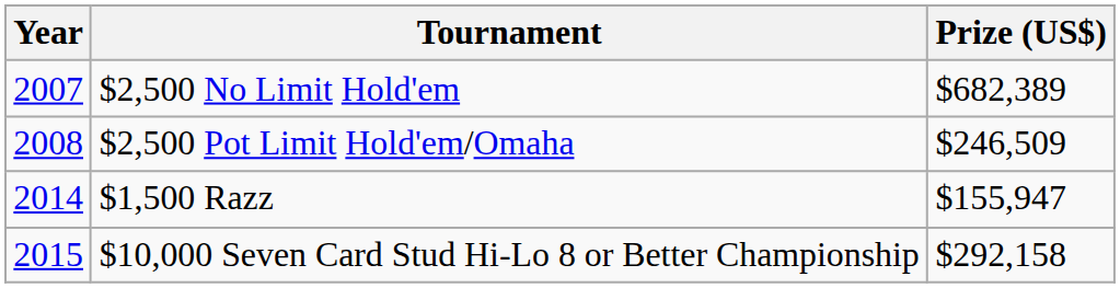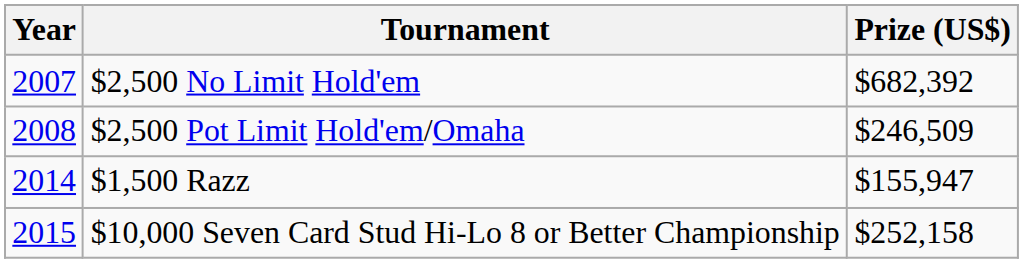$2,500 No Limit Hold'em | Prize (US$): $682,389 -> $682,392
$10,000 Seven Card Stud Hi-Lo 8 or Better Championship | Prize (US$): $292,158 -> $252,158
